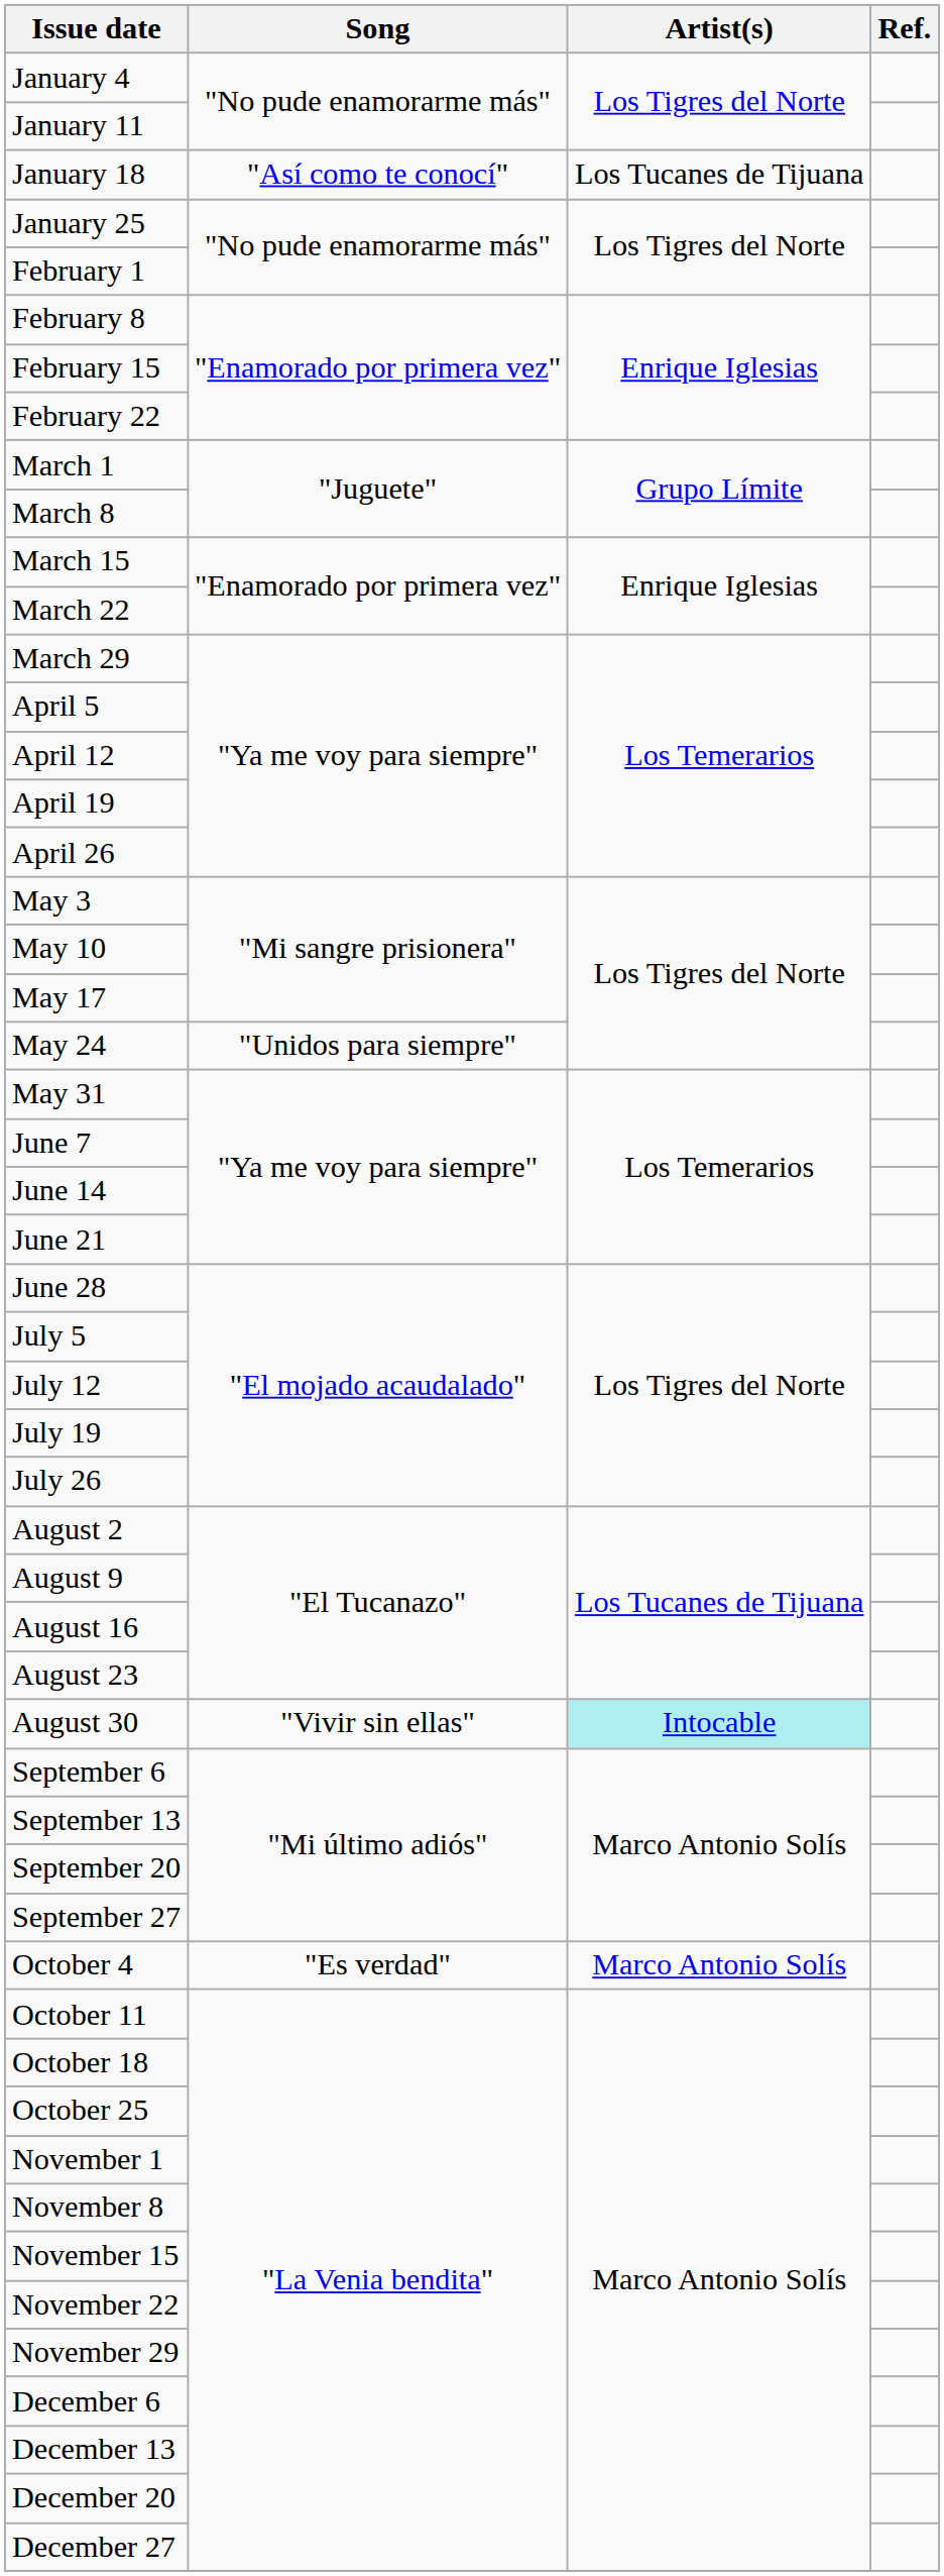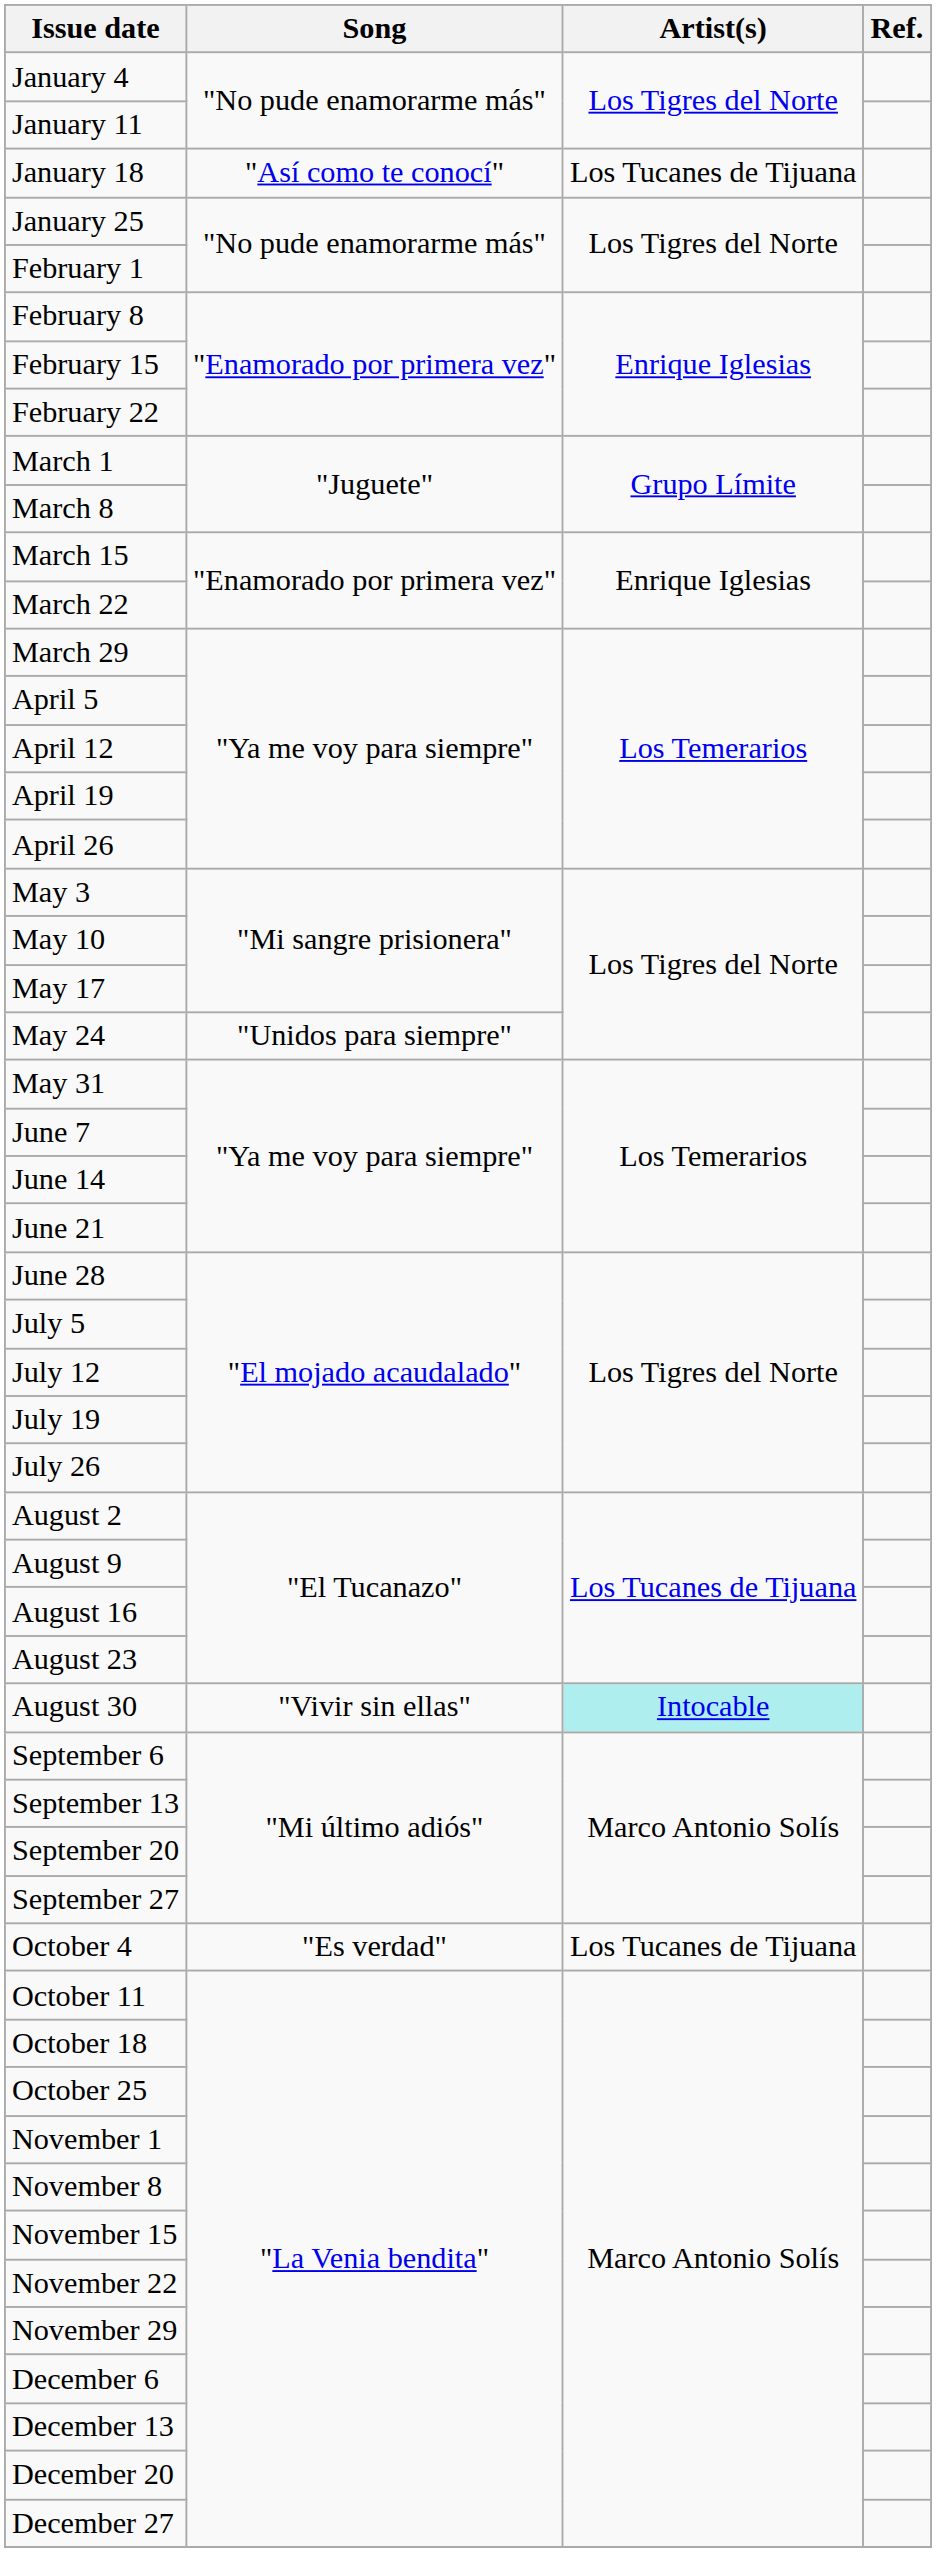October 4 | Artist(s): Marco Antonio Solís -> Los Tucanes de Tijuana
